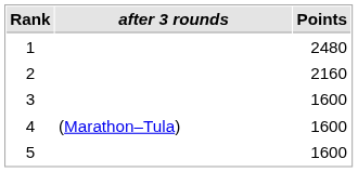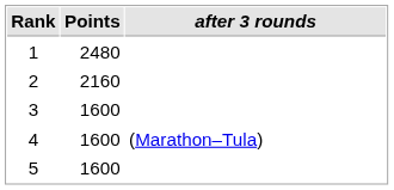columns swapped: after 3 rounds <-> Points
